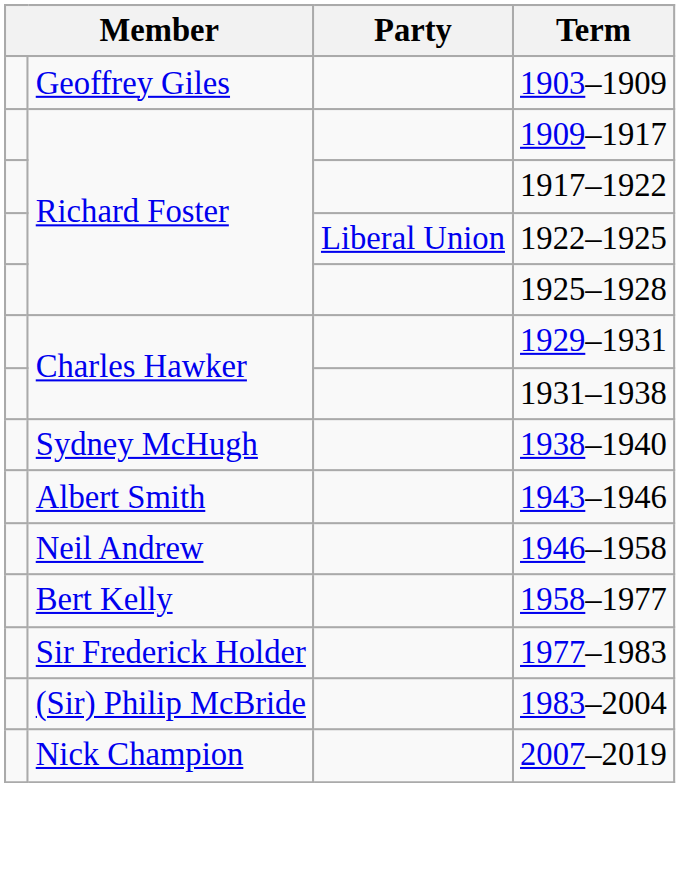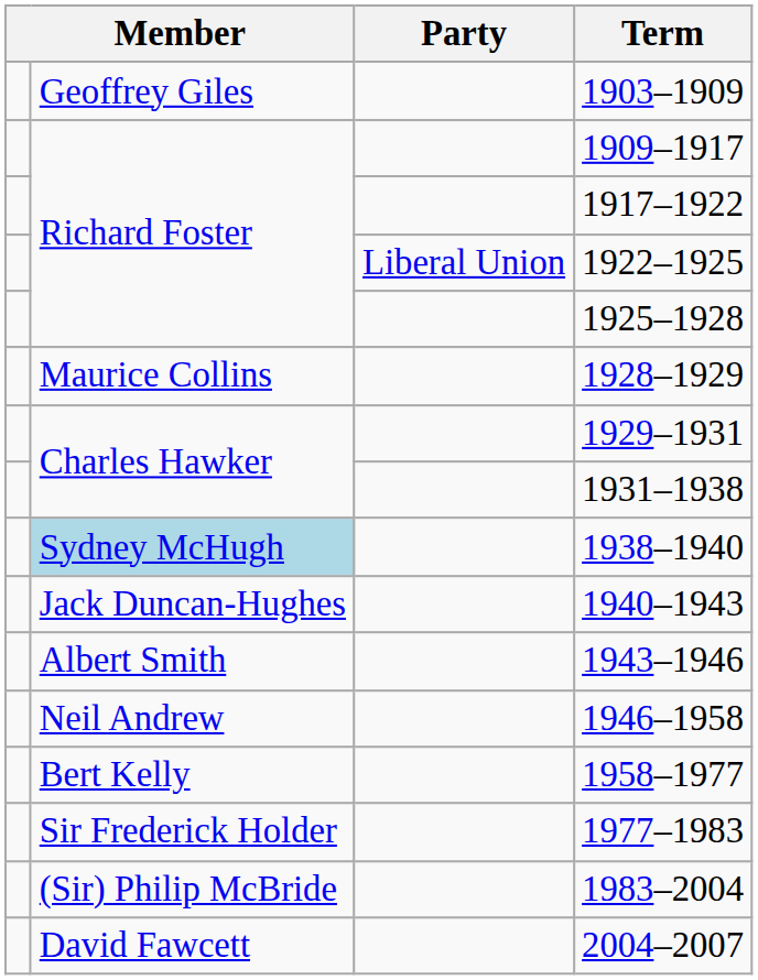+ row: Maurice Collins | 1928–1929
1938–1940 | column 2: no background -> lightblue background
+ row: Jack Duncan-Hughes | 1940–1943
+ row: David Fawcett | 2004–2007
- row: Nick Champion | 2007–2019
